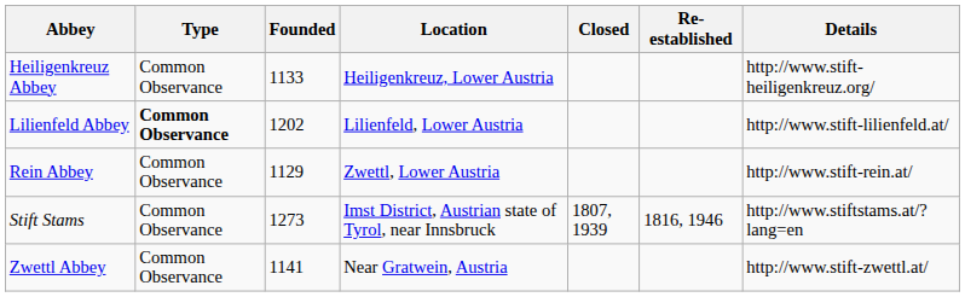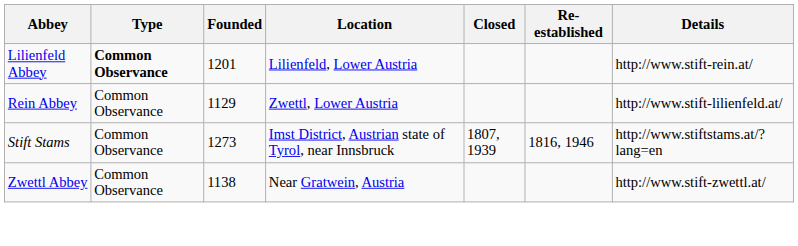- row: Heiligenkreuz Abbey | Common Observance | 1133 | Heiligenkreuz, Lower Austria | http://www.stift-heiligenkreuz.org/
Lilienfeld Abbey | Founded: 1202 -> 1201
Lilienfeld Abbey | Details: http://www.stift-lilienfeld.at/ -> http://www.stift-rein.at/
Rein Abbey | Details: http://www.stift-rein.at/ -> http://www.stift-lilienfeld.at/
Zwettl Abbey | Founded: 1141 -> 1138
